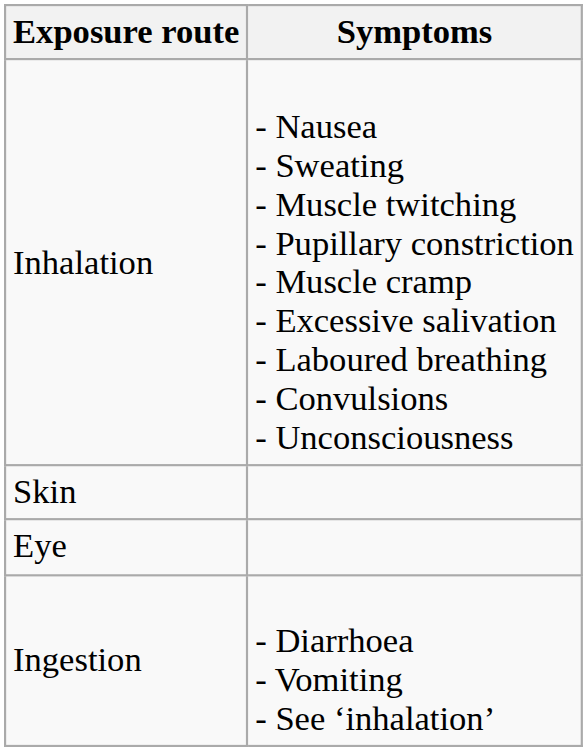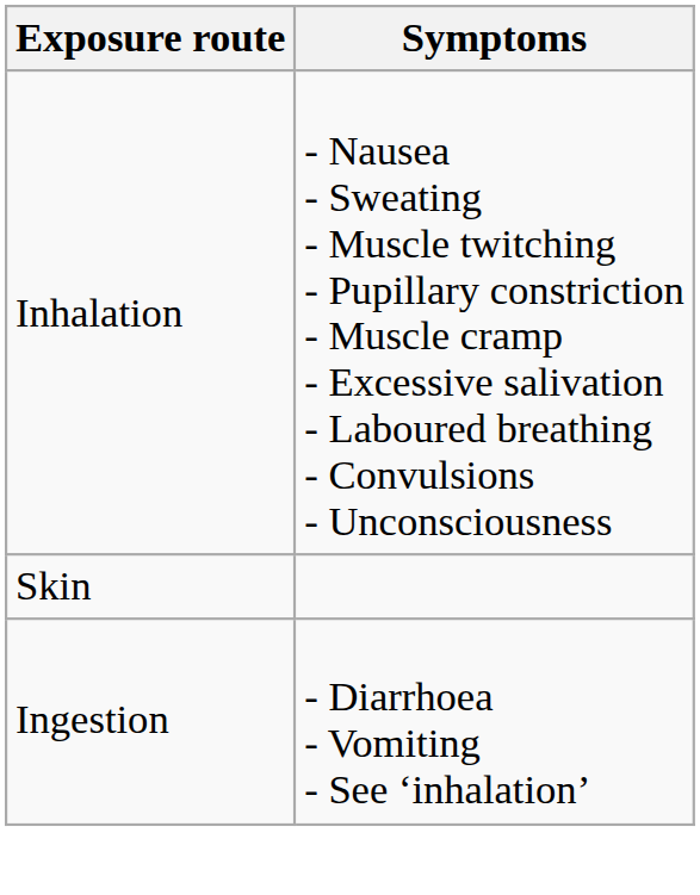- row: Eye
